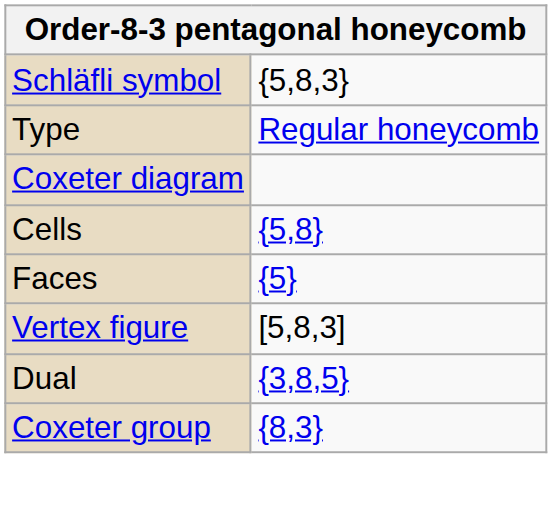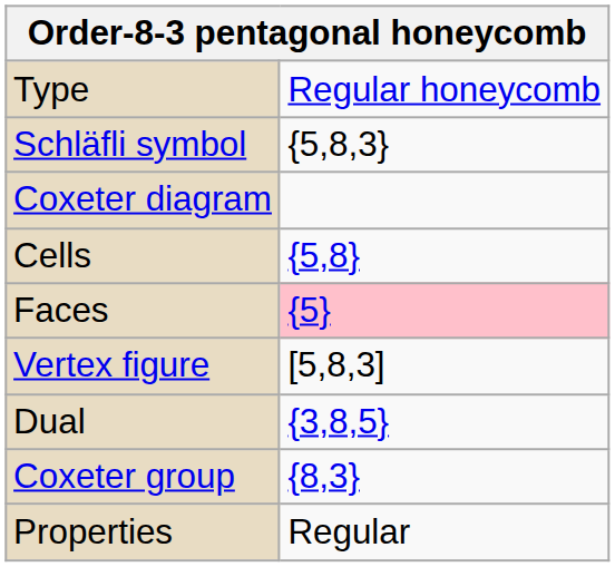rows swapped: Type <-> Schläfli symbol
Faces | column 2: no background -> pink background
+ row: Properties | Regular
